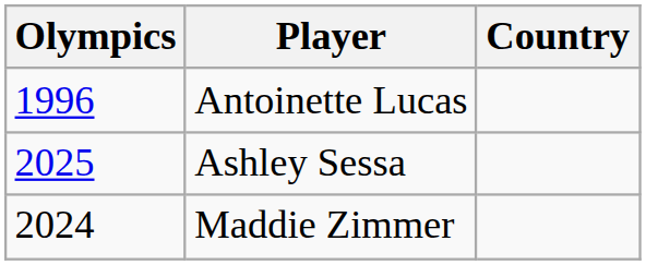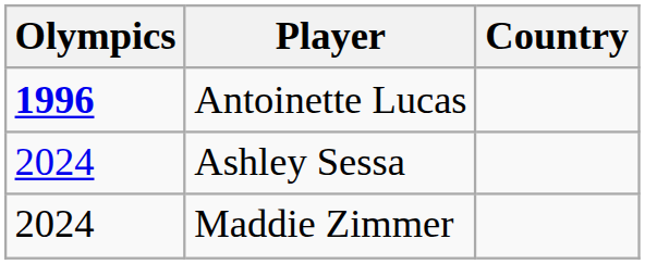Antoinette Lucas | Olympics: normal -> bold
Ashley Sessa | Olympics: 2025 -> 2024
